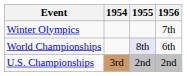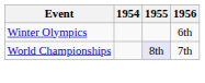Winter Olympics | 1956: 7th -> 6th
World Championships | 1956: 6th -> 7th
- row: U.S. Championships | 3rd | 2nd | 2nd
